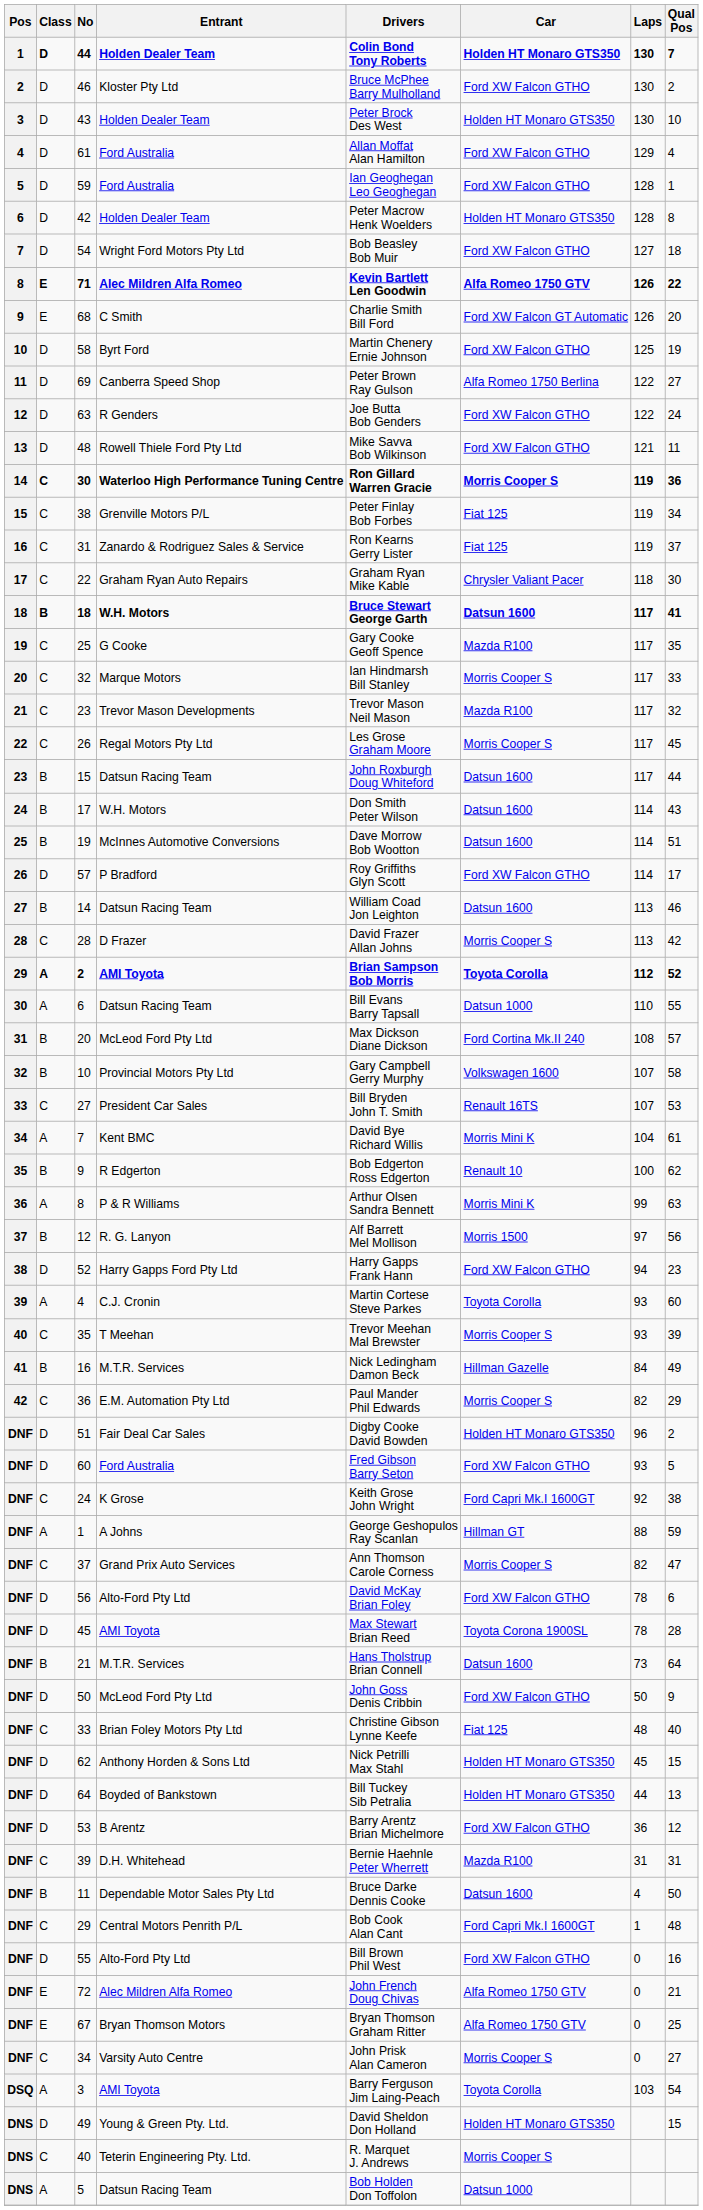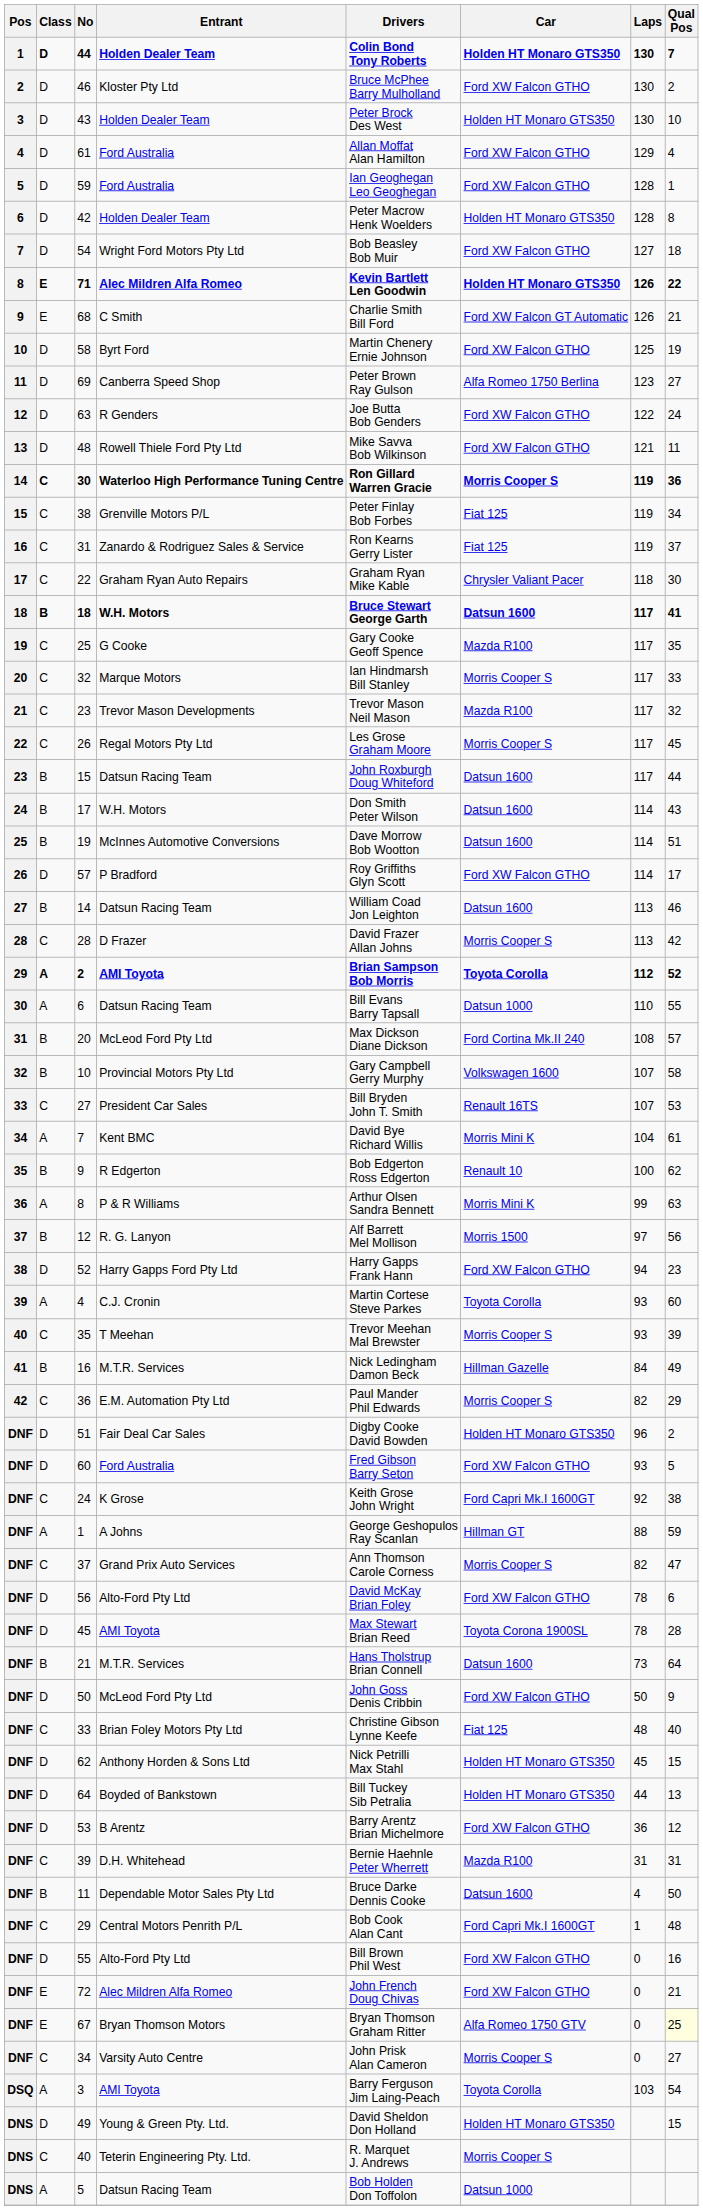71 | Car: Alfa Romeo 1750 GTV -> Holden HT Monaro GTS350
68 | Qual Pos: 20 -> 21
69 | Laps: 122 -> 123
72 | Car: Alfa Romeo 1750 GTV -> Ford XW Falcon GTHO
67 | Qual Pos: no background -> lightyellow background
